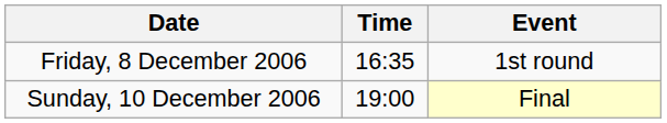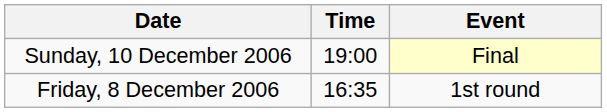rows swapped: Friday, 8 December 2006 <-> Sunday, 10 December 2006
